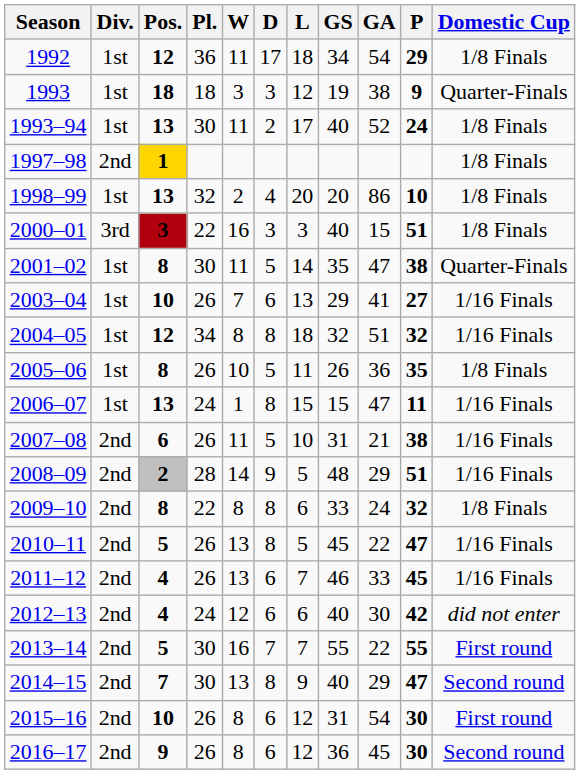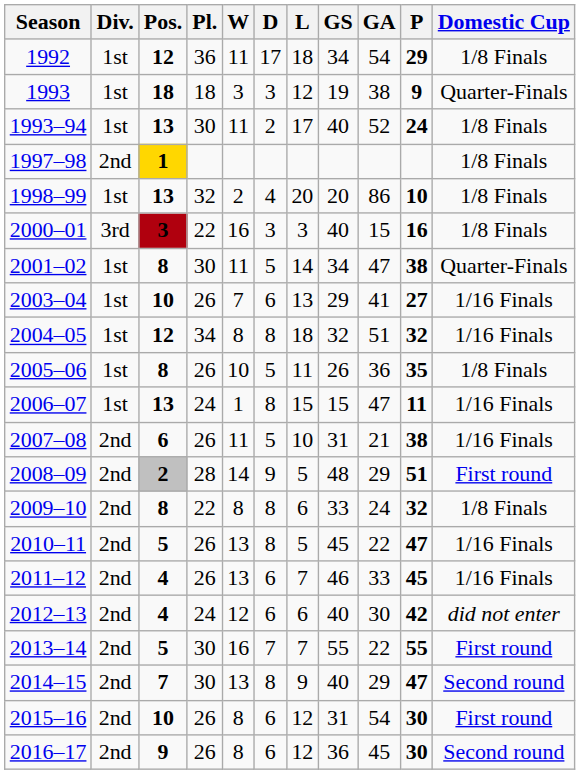2000–01 | P: 51 -> 16
2001–02 | GS: 35 -> 34
2008–09 | Domestic Cup: 1/16 Finals -> First round
